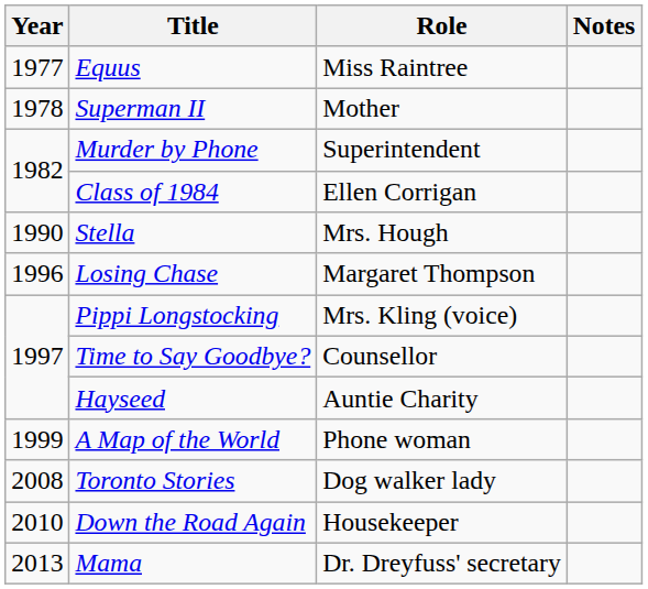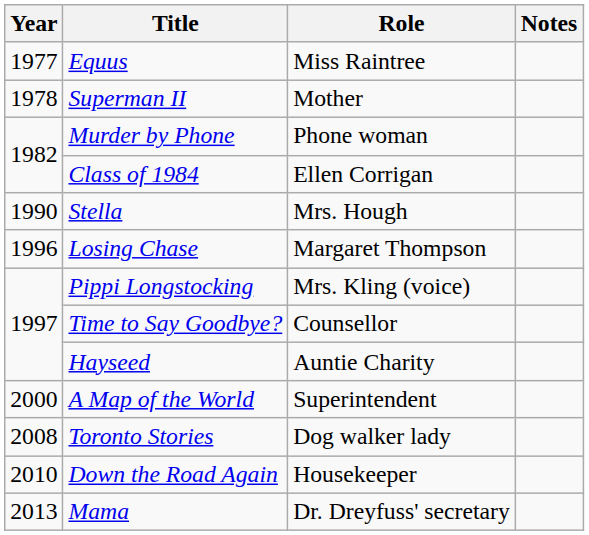Murder by Phone | Role: Superintendent -> Phone woman
A Map of the World | Year: 1999 -> 2000
A Map of the World | Role: Phone woman -> Superintendent
